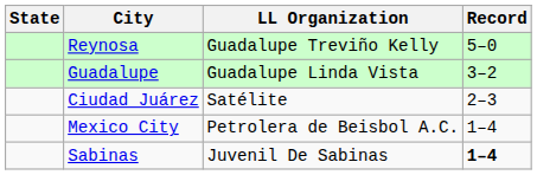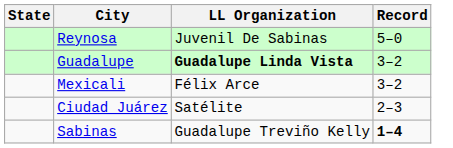Reynosa | LL Organization: Guadalupe Treviño Kelly -> Juvenil De Sabinas
Guadalupe | LL Organization: normal -> bold
+ row: Mexicali | Félix Arce | 3–2
- row: Mexico City | Petrolera de Beisbol A.C. | 1–4
Sabinas | LL Organization: Juvenil De Sabinas -> Guadalupe Treviño Kelly
